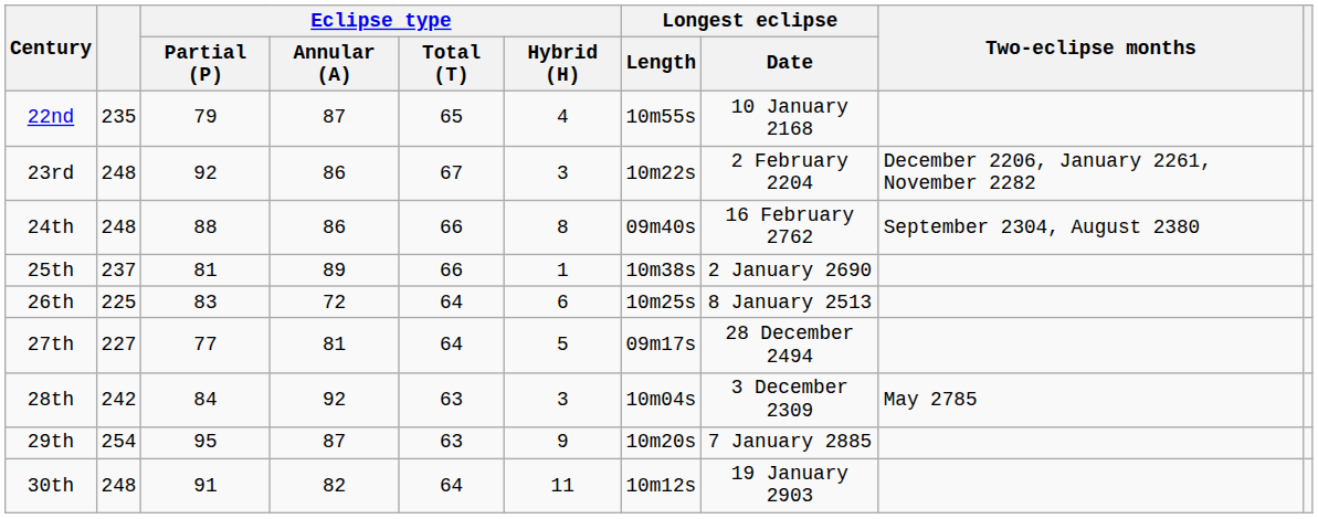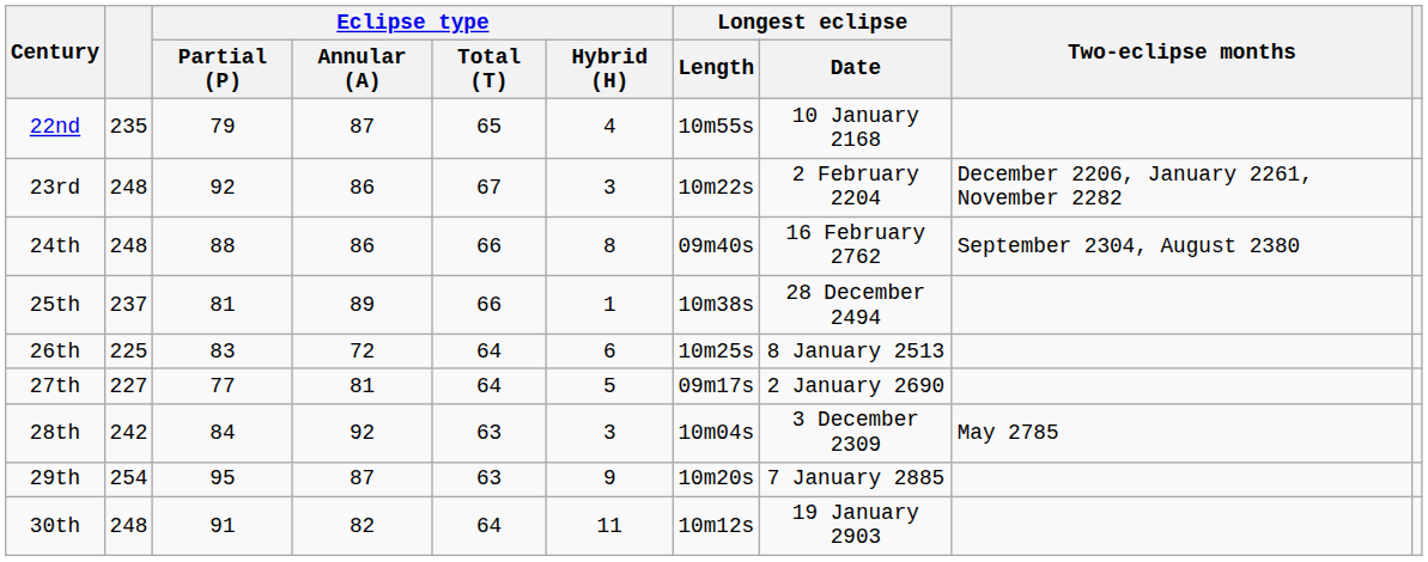25th | Longest eclipse / Date: 2 January 2690 -> 28 December 2494
27th | Longest eclipse / Date: 28 December 2494 -> 2 January 2690
